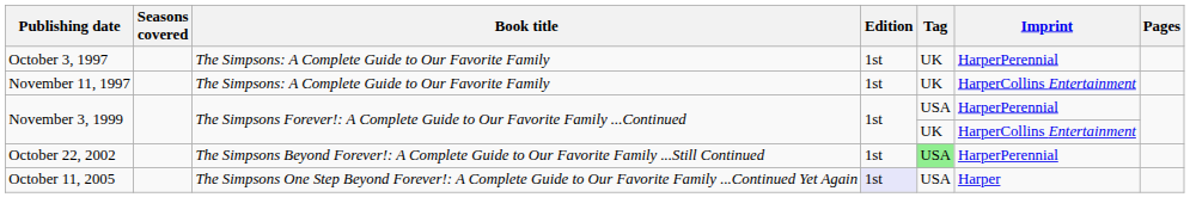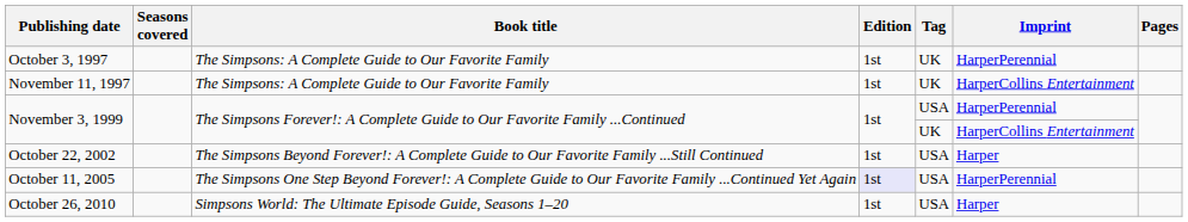October 22, 2002 | Tag: lightgreen background -> no background
October 22, 2002 | Imprint: HarperPerennial -> Harper
October 11, 2005 | Imprint: Harper -> HarperPerennial
+ row: October 26, 2010 | Simpsons World: The Ultimate Episode Guide, Seasons 1–20 | 1st | USA | Harper
